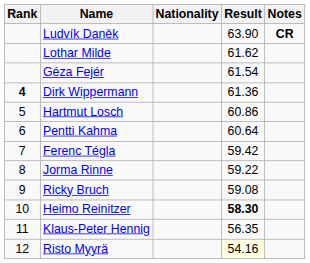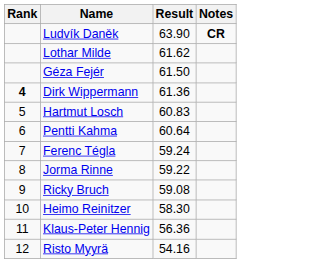- column: Nationality
Géza Fejér | Result: 61.54 -> 61.50
Hartmut Losch | Result: 60.86 -> 60.83
Ferenc Tégla | Result: 59.42 -> 59.24
Heimo Reinitzer | Result: bold -> normal
Klaus-Peter Hennig | Result: 56.35 -> 56.36
Risto Myyrä | Result: lightyellow background -> no background
